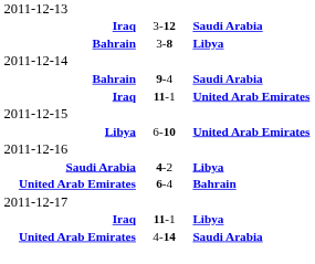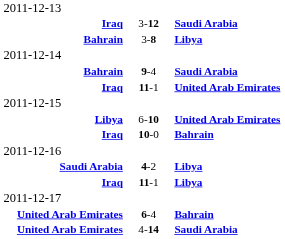+ row: Iraq | 10-0 | Bahrain
rows swapped: United Arab Emirates / Bahrain <-> Iraq / Libya
